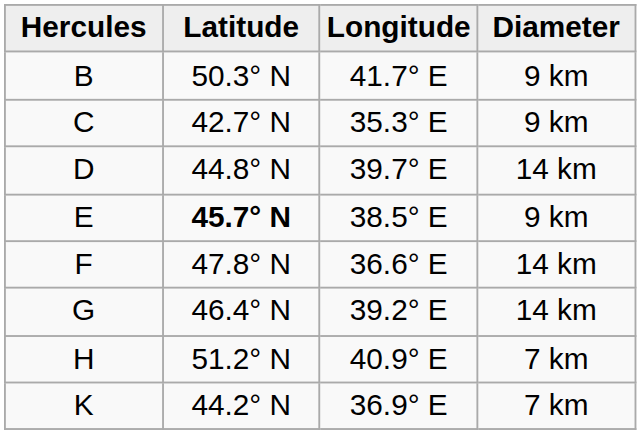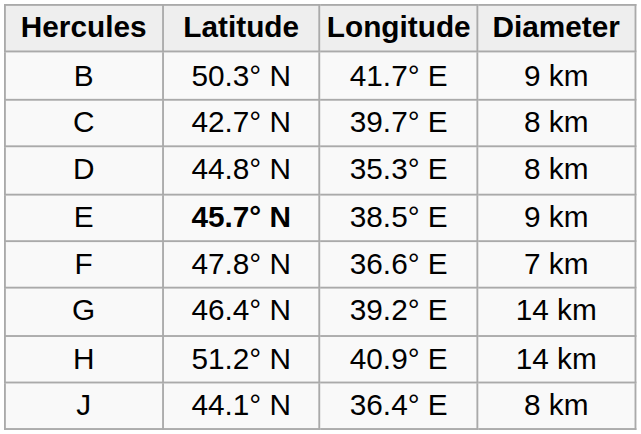C | Longitude: 35.3° E -> 39.7° E
C | Diameter: 9 km -> 8 km
D | Longitude: 39.7° E -> 35.3° E
D | Diameter: 14 km -> 8 km
F | Diameter: 14 km -> 7 km
H | Diameter: 7 km -> 14 km
+ row: J | 44.1° N | 36.4° E | 8 km
- row: K | 44.2° N | 36.9° E | 7 km
